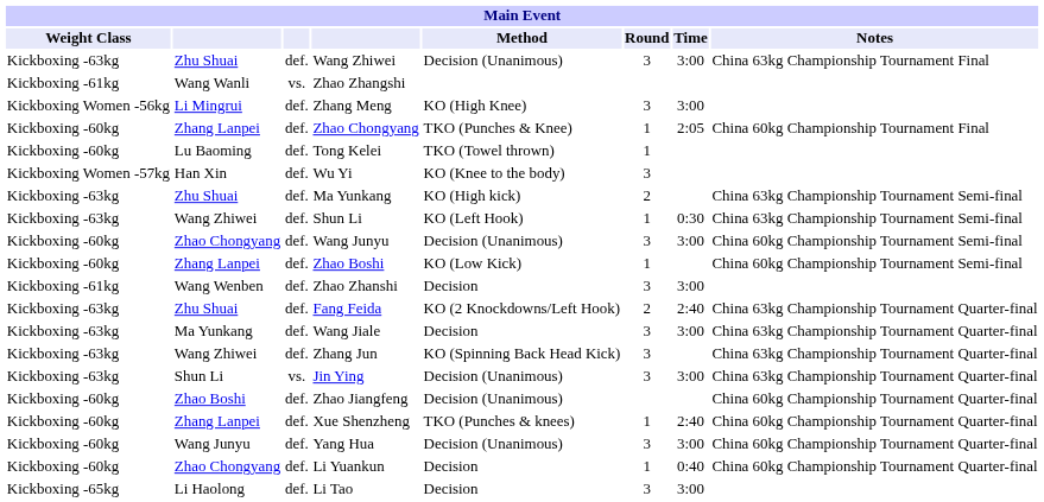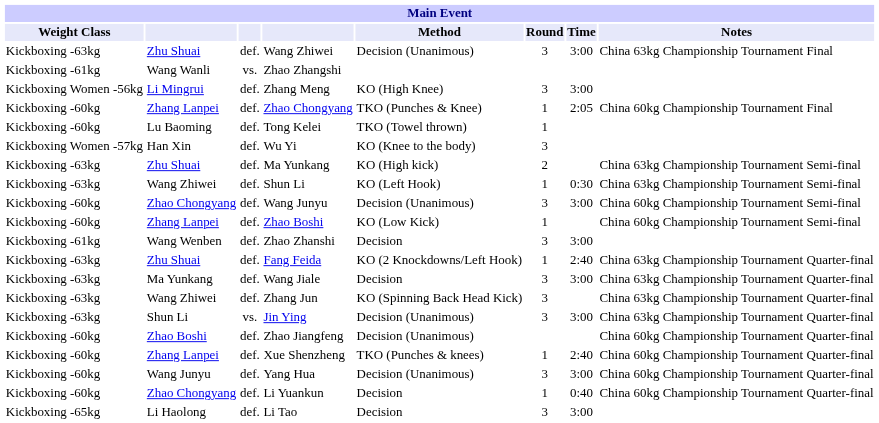Fang Feida | Round: 2 -> 1
